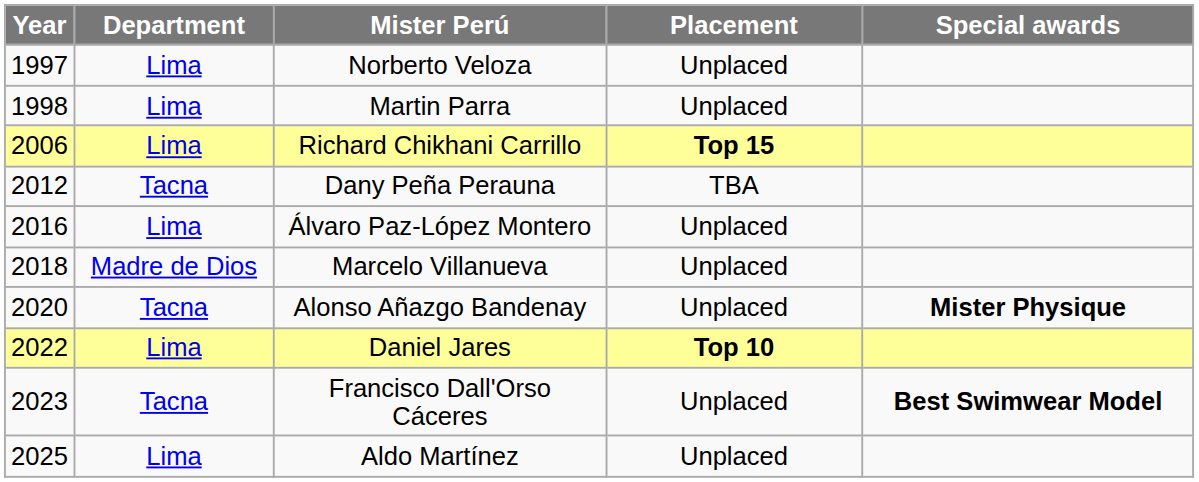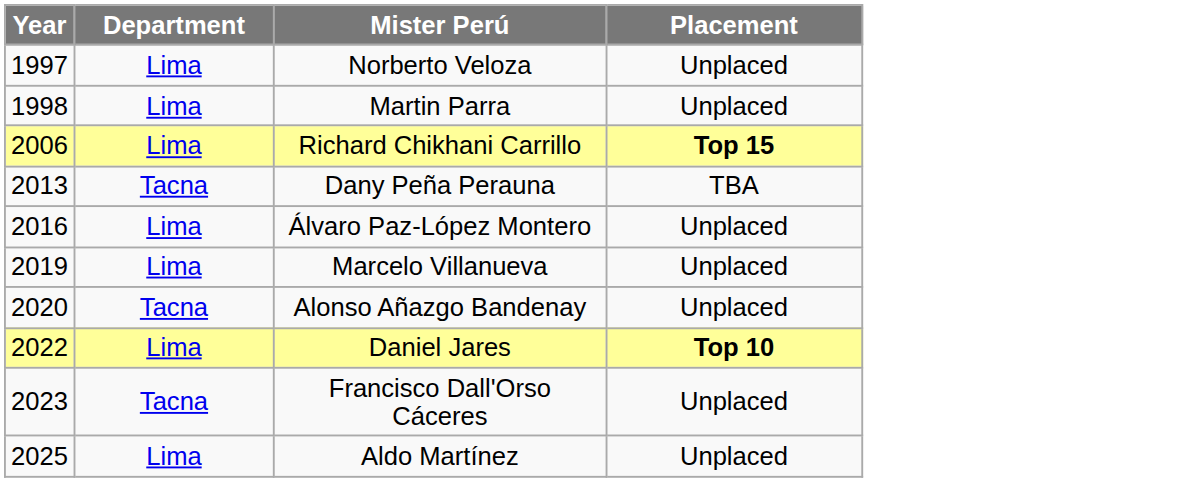- column: Special awards | Mister Physique | Best Swimwear Model
Dany Peña Perauna | Year: 2012 -> 2013
Marcelo Villanueva | Year: 2018 -> 2019
Marcelo Villanueva | Department: Madre de Dios -> Lima
